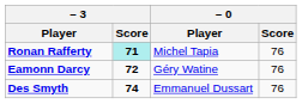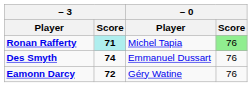Ronan Rafferty | – 0 / Score: no background -> lightgreen background
rows swapped: Eamonn Darcy <-> Des Smyth
